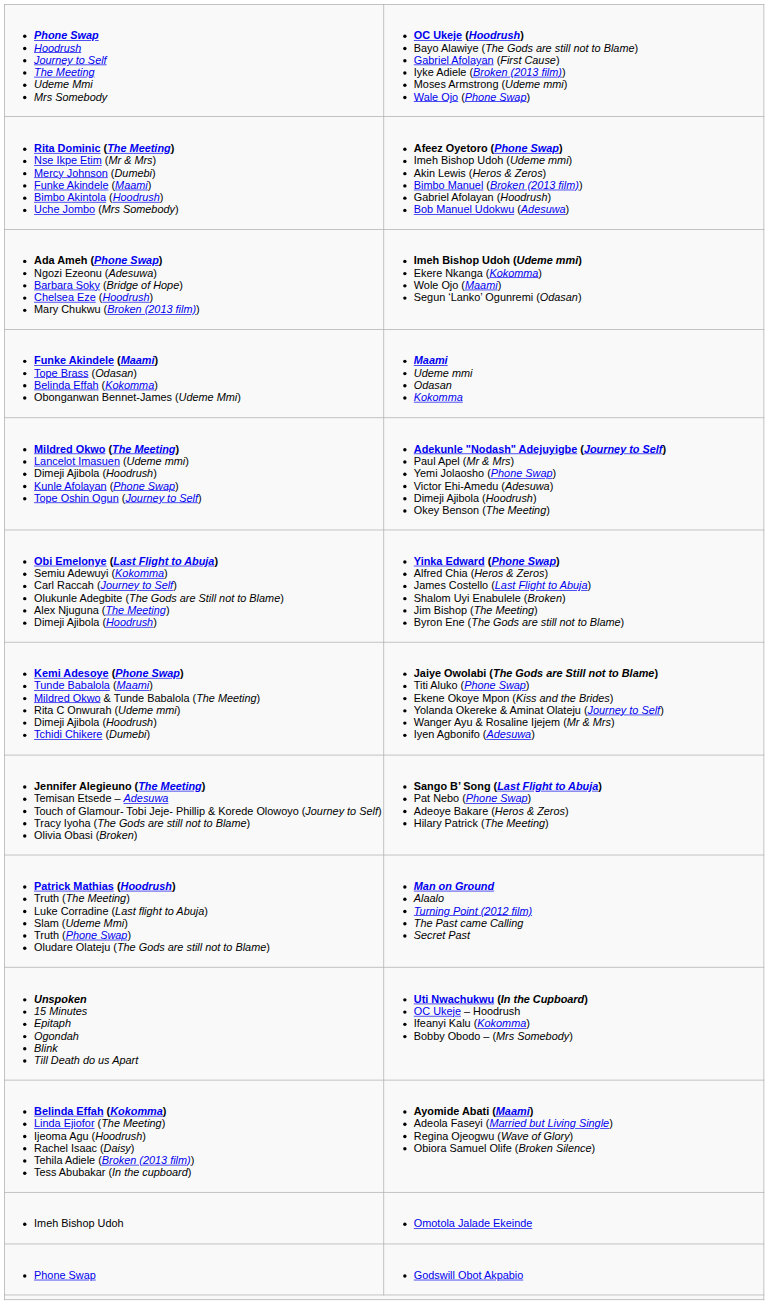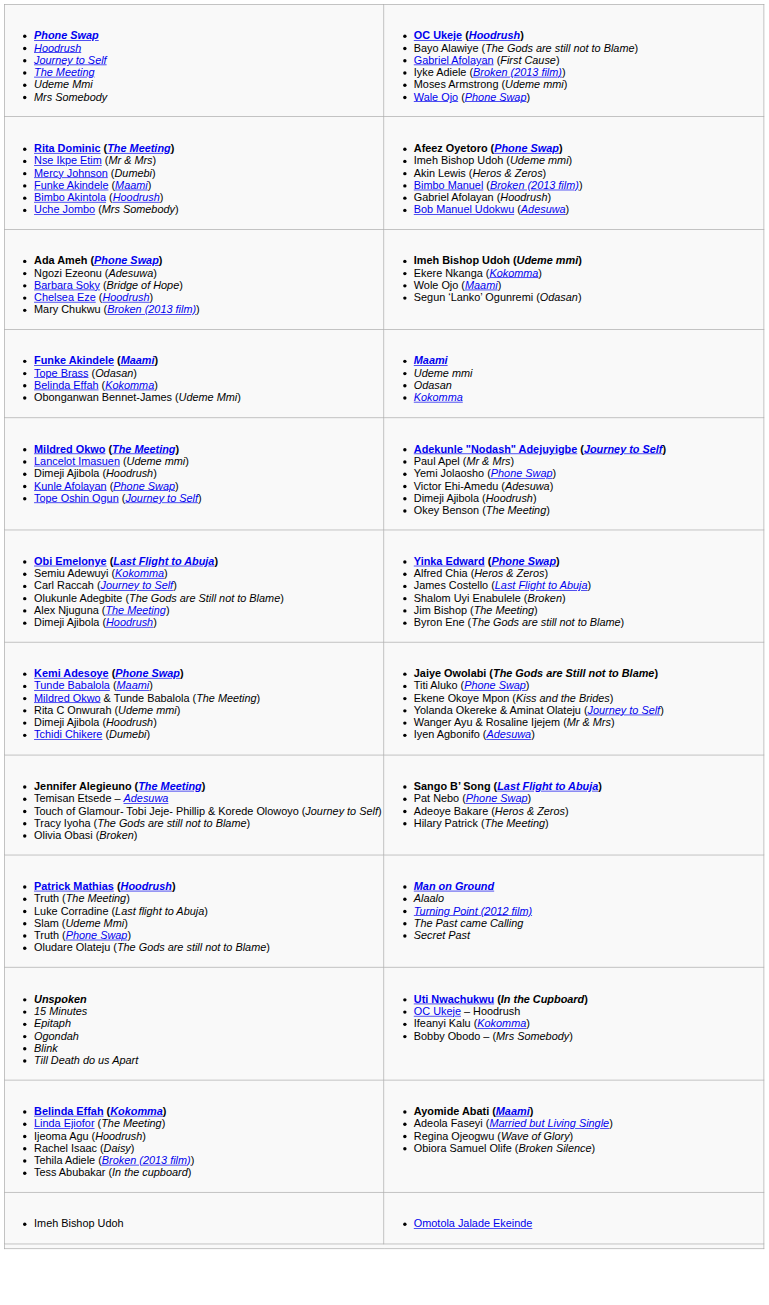- row: Phone Swap | Godswill Obot Akpabio
